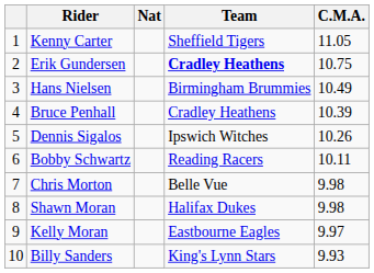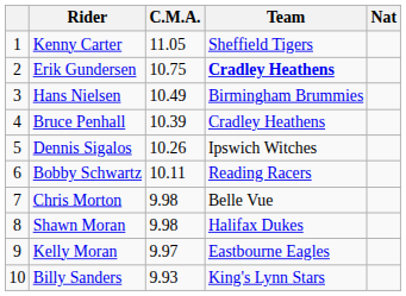columns swapped: Nat <-> C.M.A.
